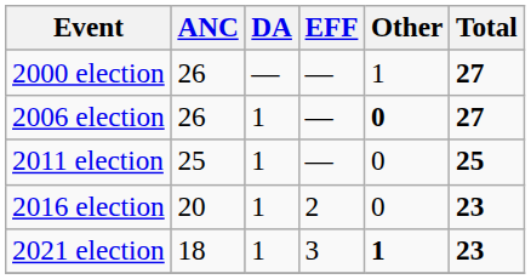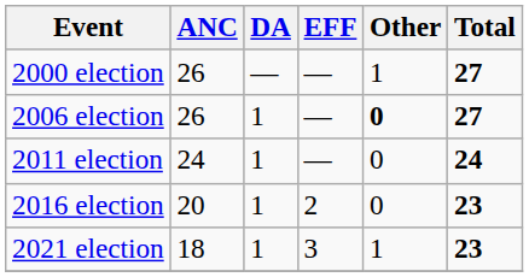2011 election | ANC: 25 -> 24
2011 election | Total: 25 -> 24
2021 election | Other: bold -> normal
